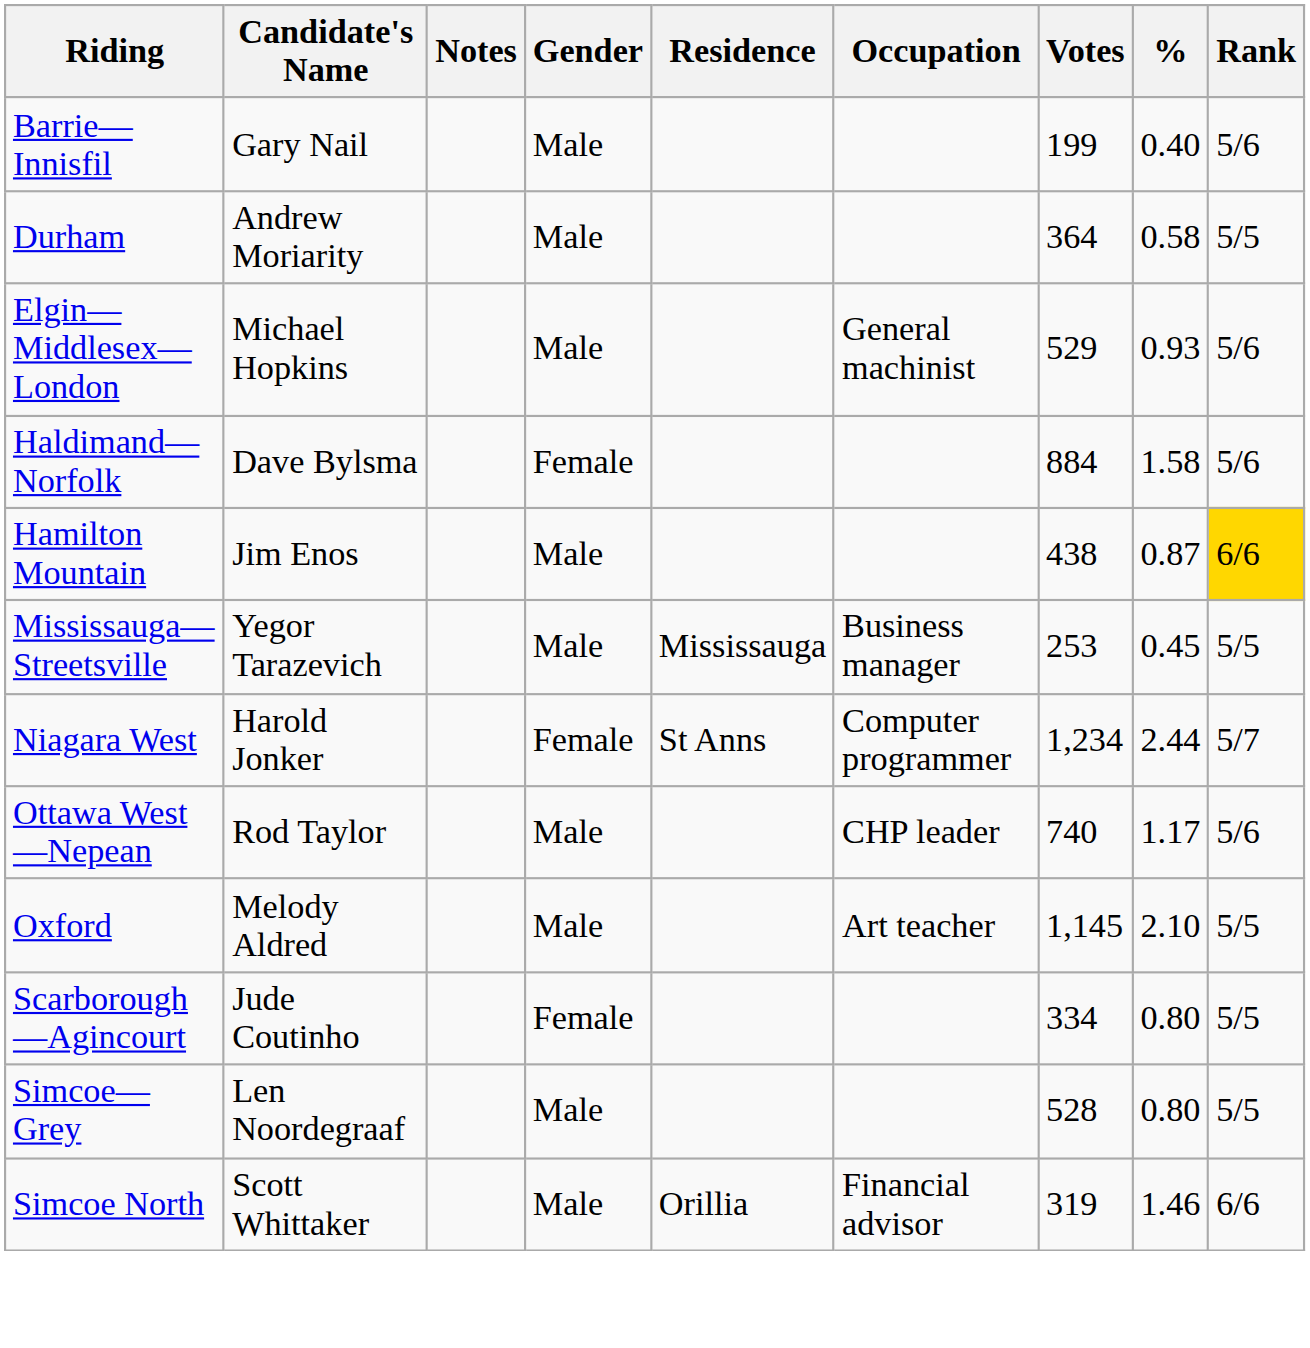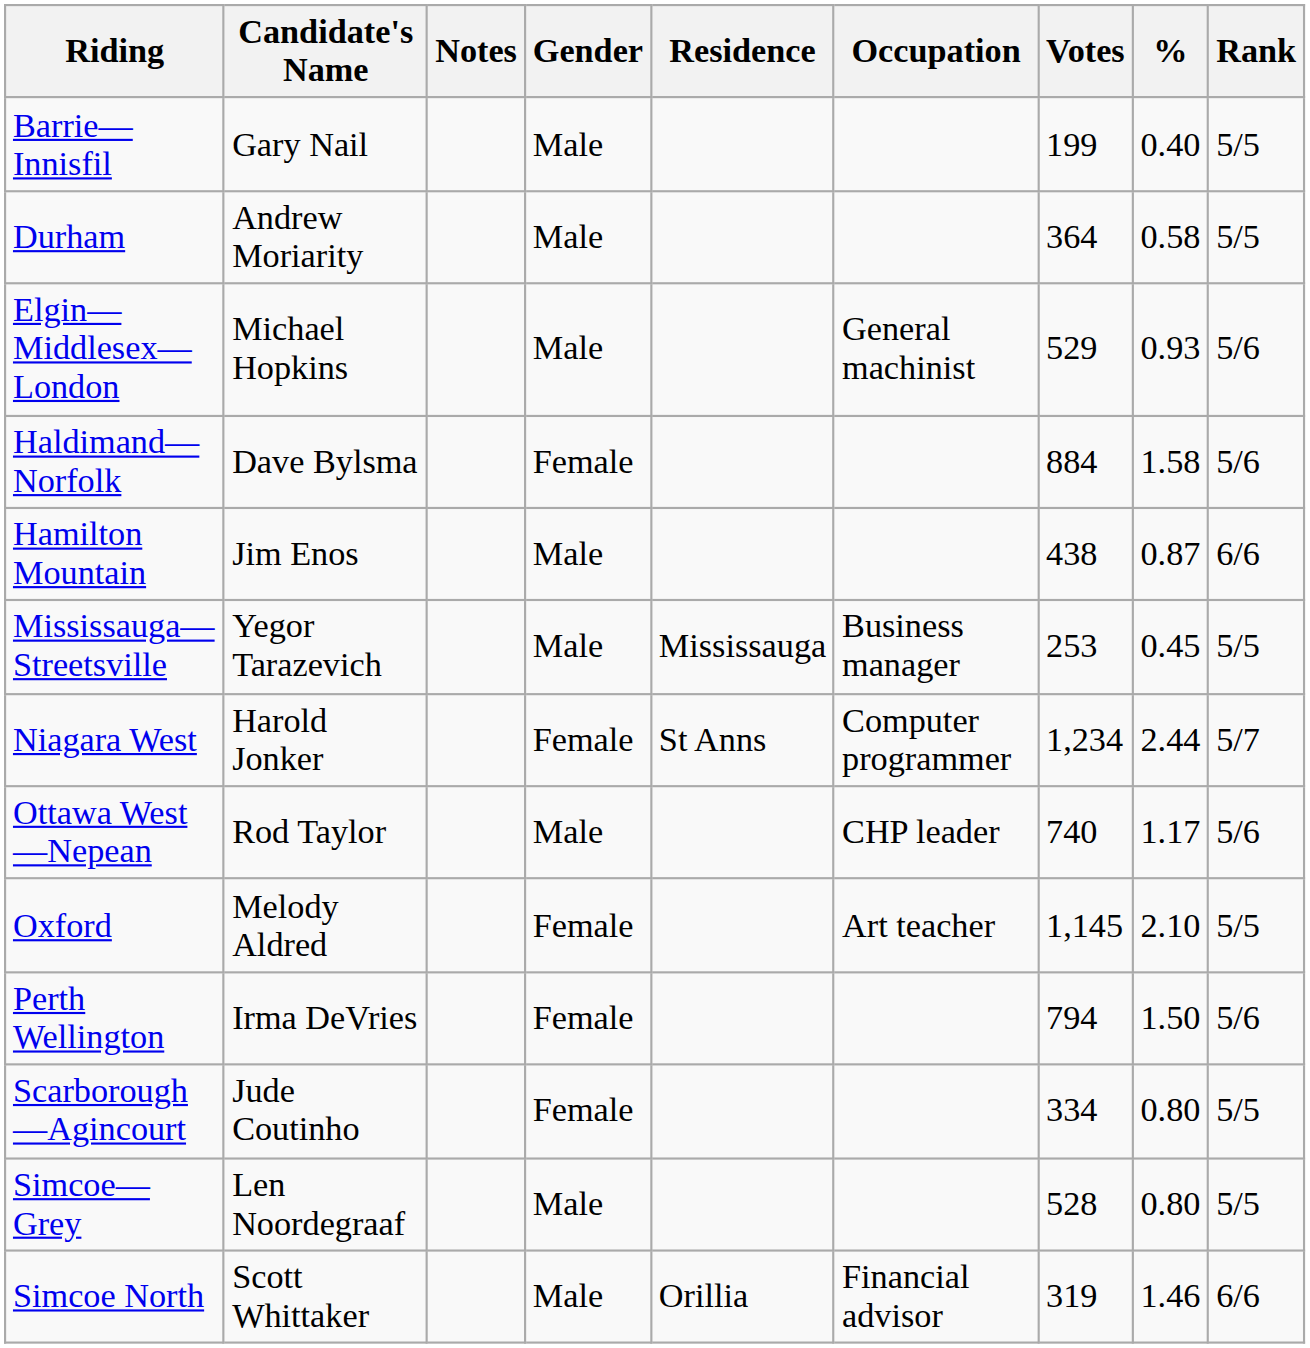Barrie—Innisfil | Rank: 5/6 -> 5/5
Hamilton Mountain | Rank: gold background -> no background
Oxford | Gender: Male -> Female
+ row: Perth Wellington | Irma DeVries | Female | 794 | 1.50 | 5/6
